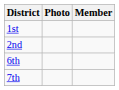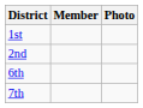columns swapped: Member <-> Photo
